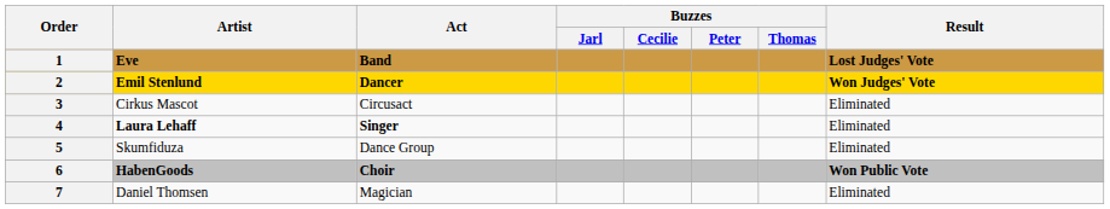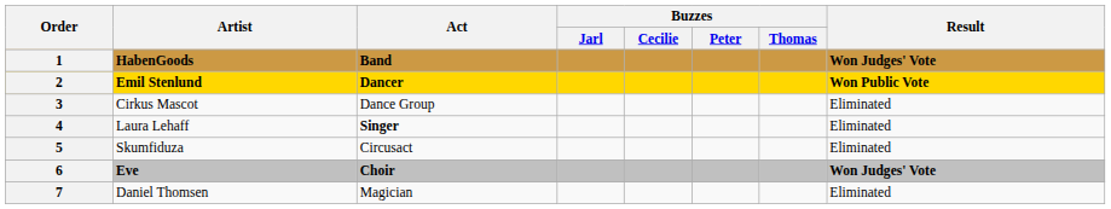1 | Artist: Eve -> HabenGoods
1 | Result: Lost Judges' Vote -> Won Judges' Vote
2 | Result: Won Judges' Vote -> Won Public Vote
3 | Act: Circusact -> Dance Group
4 | Artist: bold -> normal
5 | Act: Dance Group -> Circusact
6 | Artist: HabenGoods -> Eve
6 | Result: Won Public Vote -> Won Judges' Vote
